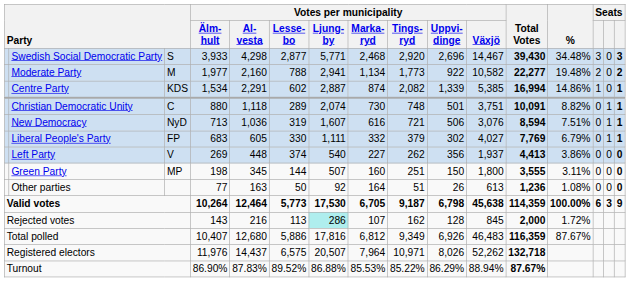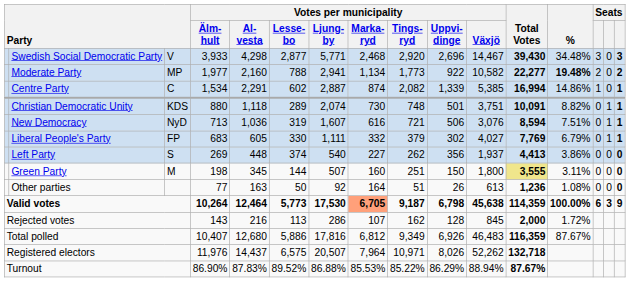Swedish Social Democratic Party | column 3: S -> V
Moderate Party | column 3: M -> MP
Moderate Party | %: normal -> bold
Centre Party | column 3: KDS -> C
Christian Democratic Unity | column 3: C -> KDS
Left Party | column 3: V -> S
Green Party | column 3: MP -> M
Green Party | Total Votes: no background -> khaki background
Valid votes | Votes per municipality / Marka- ryd: no background -> lightsalmon background
Rejected votes | Votes per municipality / Ljung- by: paleturquoise background -> no background
